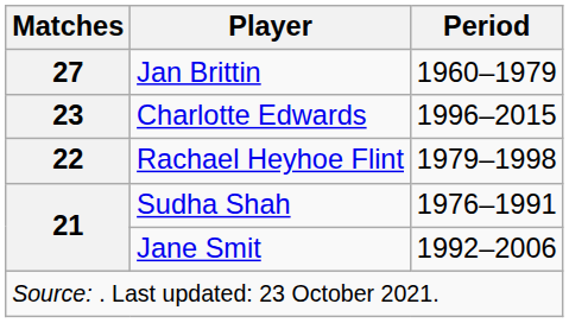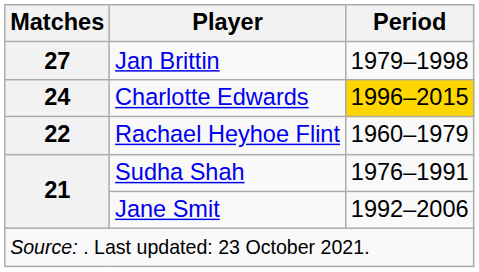Jan Brittin | Period: 1960–1979 -> 1979–1998
Charlotte Edwards | Matches: 23 -> 24
Charlotte Edwards | Period: no background -> gold background
Rachael Heyhoe Flint | Period: 1979–1998 -> 1960–1979
